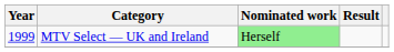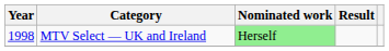MTV Select — UK and Ireland | Year: 1999 -> 1998
